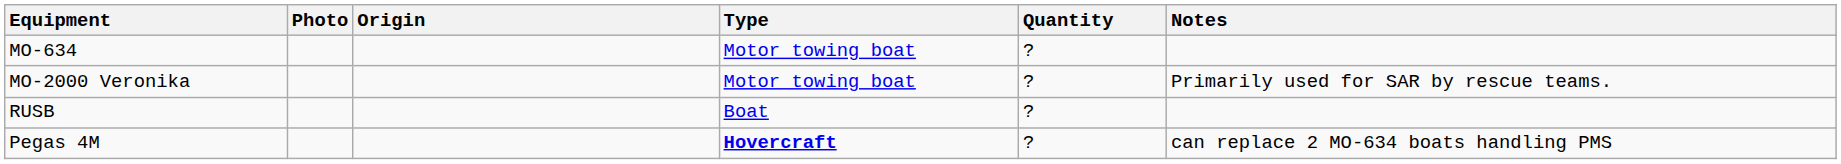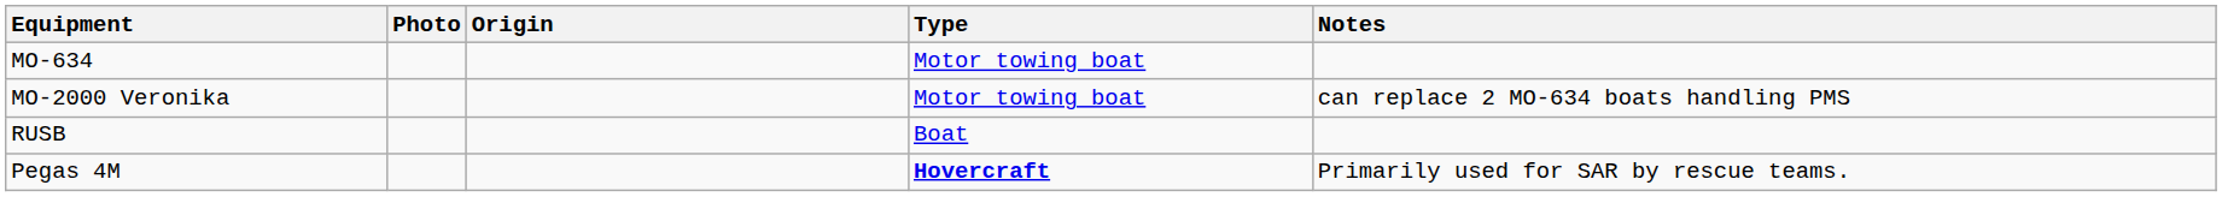- column: Quantity | ? | ? | ? | ?
MO-2000 Veronika | Notes: Primarily used for SAR by rescue teams. -> can replace 2 MO-634 boats handling PMS
Pegas 4M | Notes: can replace 2 MO-634 boats handling PMS -> Primarily used for SAR by rescue teams.
